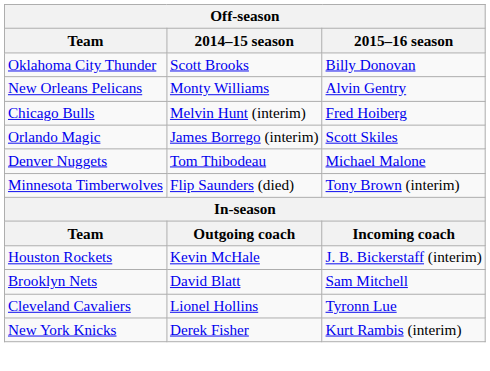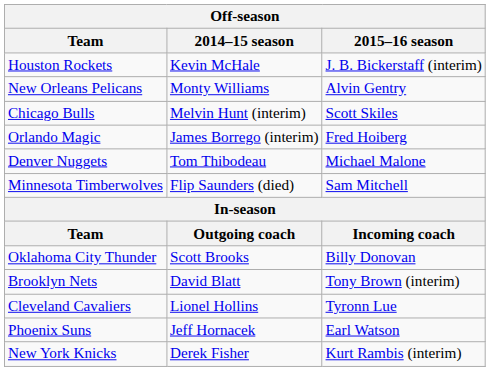rows swapped: Oklahoma City Thunder <-> Houston Rockets
Chicago Bulls | 2015–16 season: Fred Hoiberg -> Scott Skiles
Orlando Magic | 2015–16 season: Scott Skiles -> Fred Hoiberg
Minnesota Timberwolves | 2015–16 season: Tony Brown (interim) -> Sam Mitchell
Brooklyn Nets | 2015–16 season: Sam Mitchell -> Tony Brown (interim)
+ row: Phoenix Suns | Jeff Hornacek | Earl Watson
